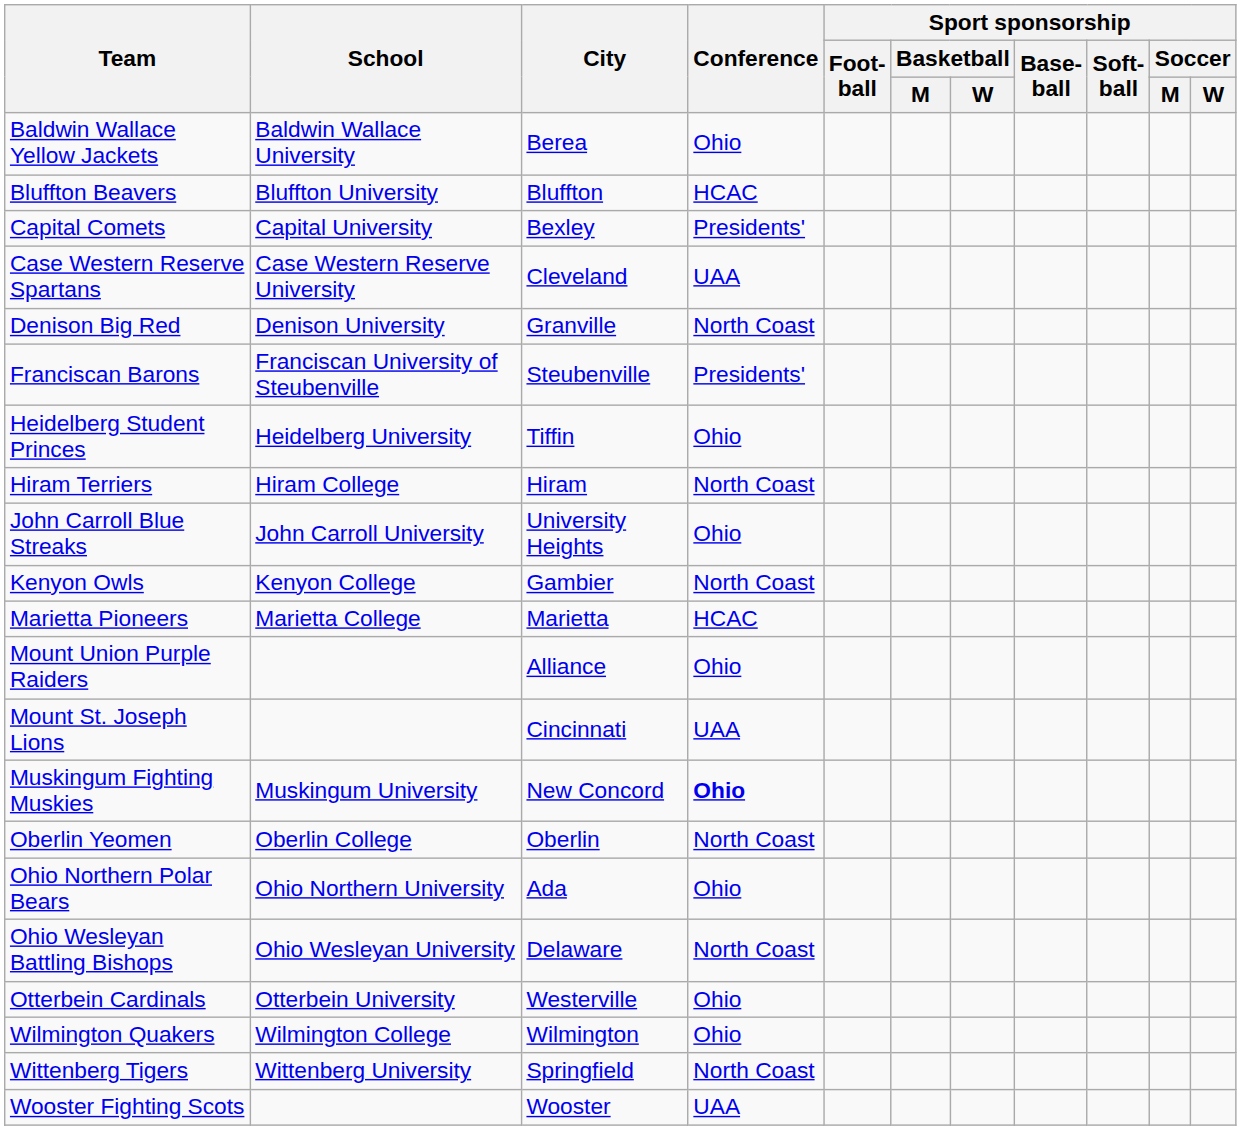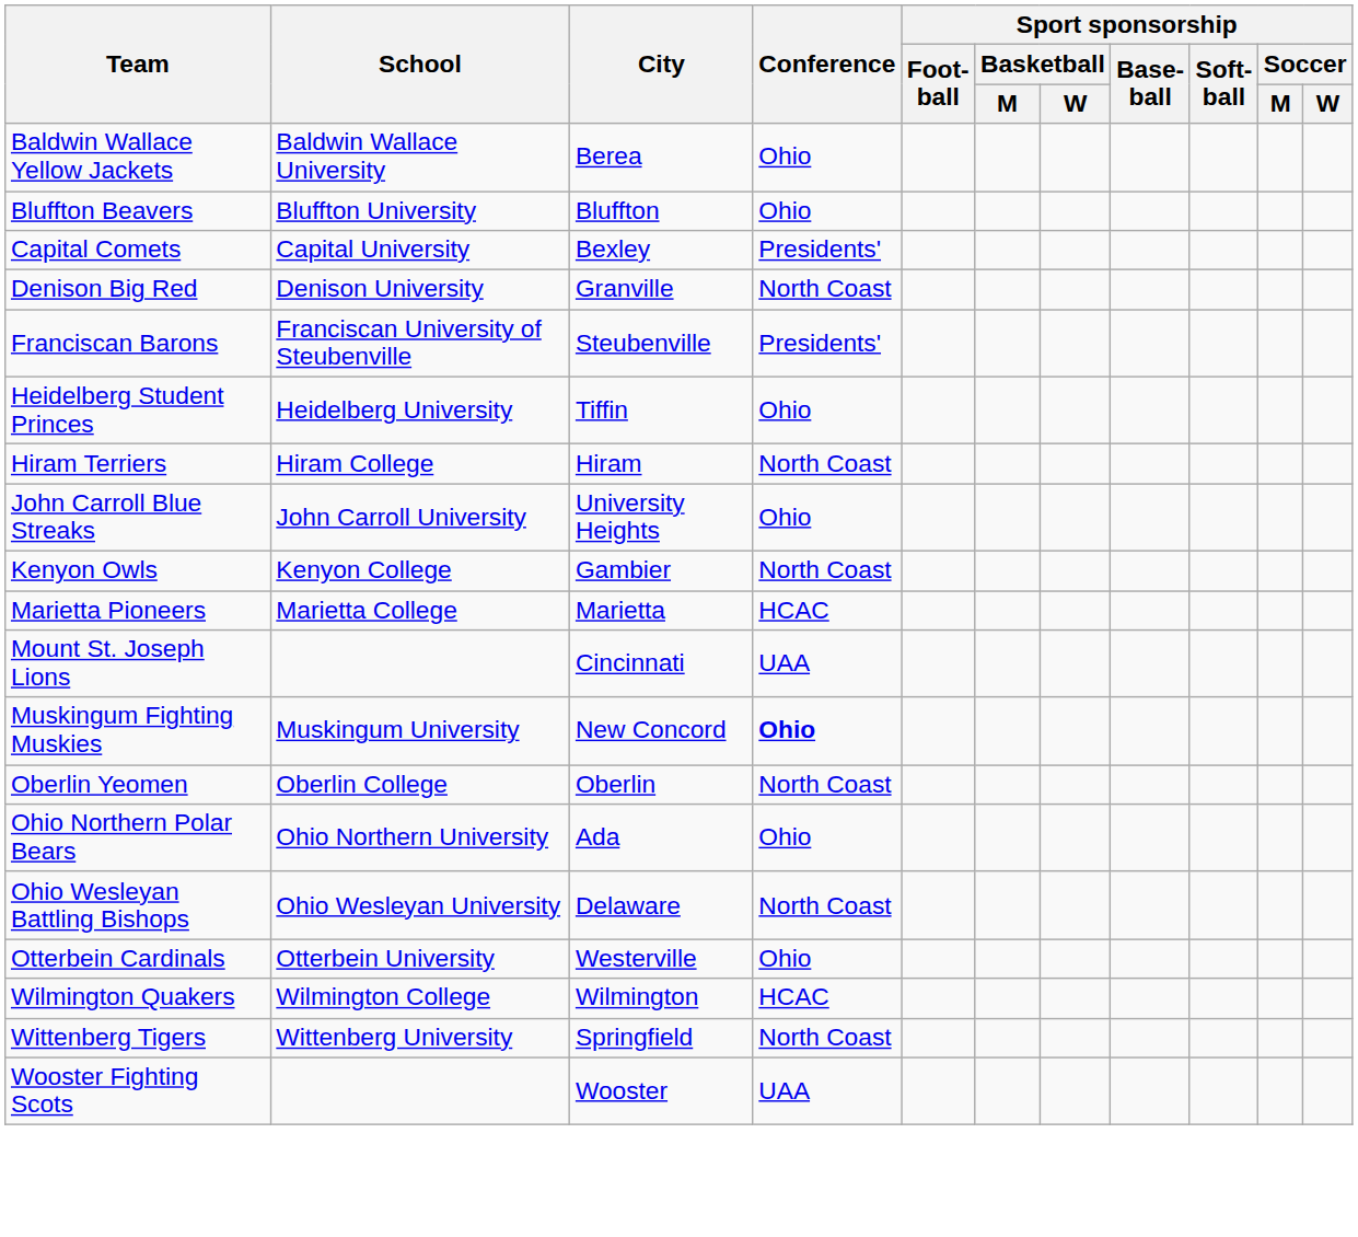Bluffton Beavers | Conference: HCAC -> Ohio
- row: Case Western Reserve Spartans | Case Western Reserve University | Cleveland | UAA
- row: Mount Union Purple Raiders | Alliance | Ohio
Wilmington Quakers | Conference: Ohio -> HCAC
